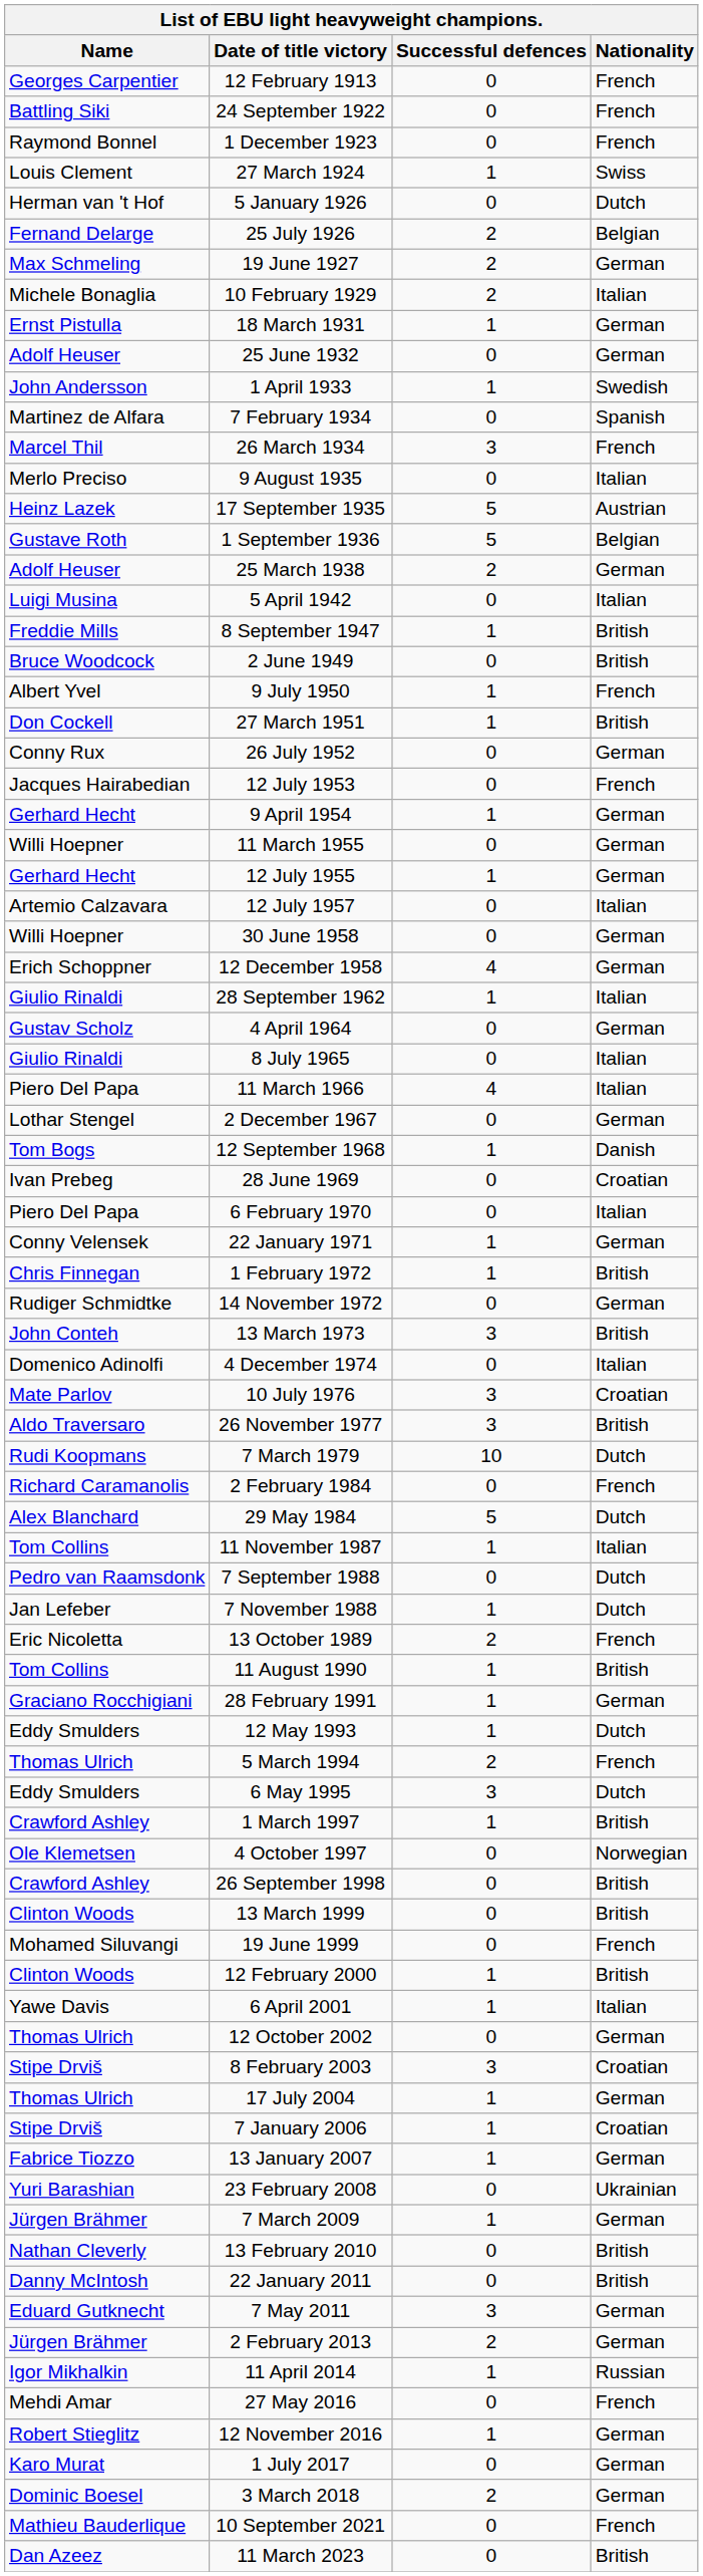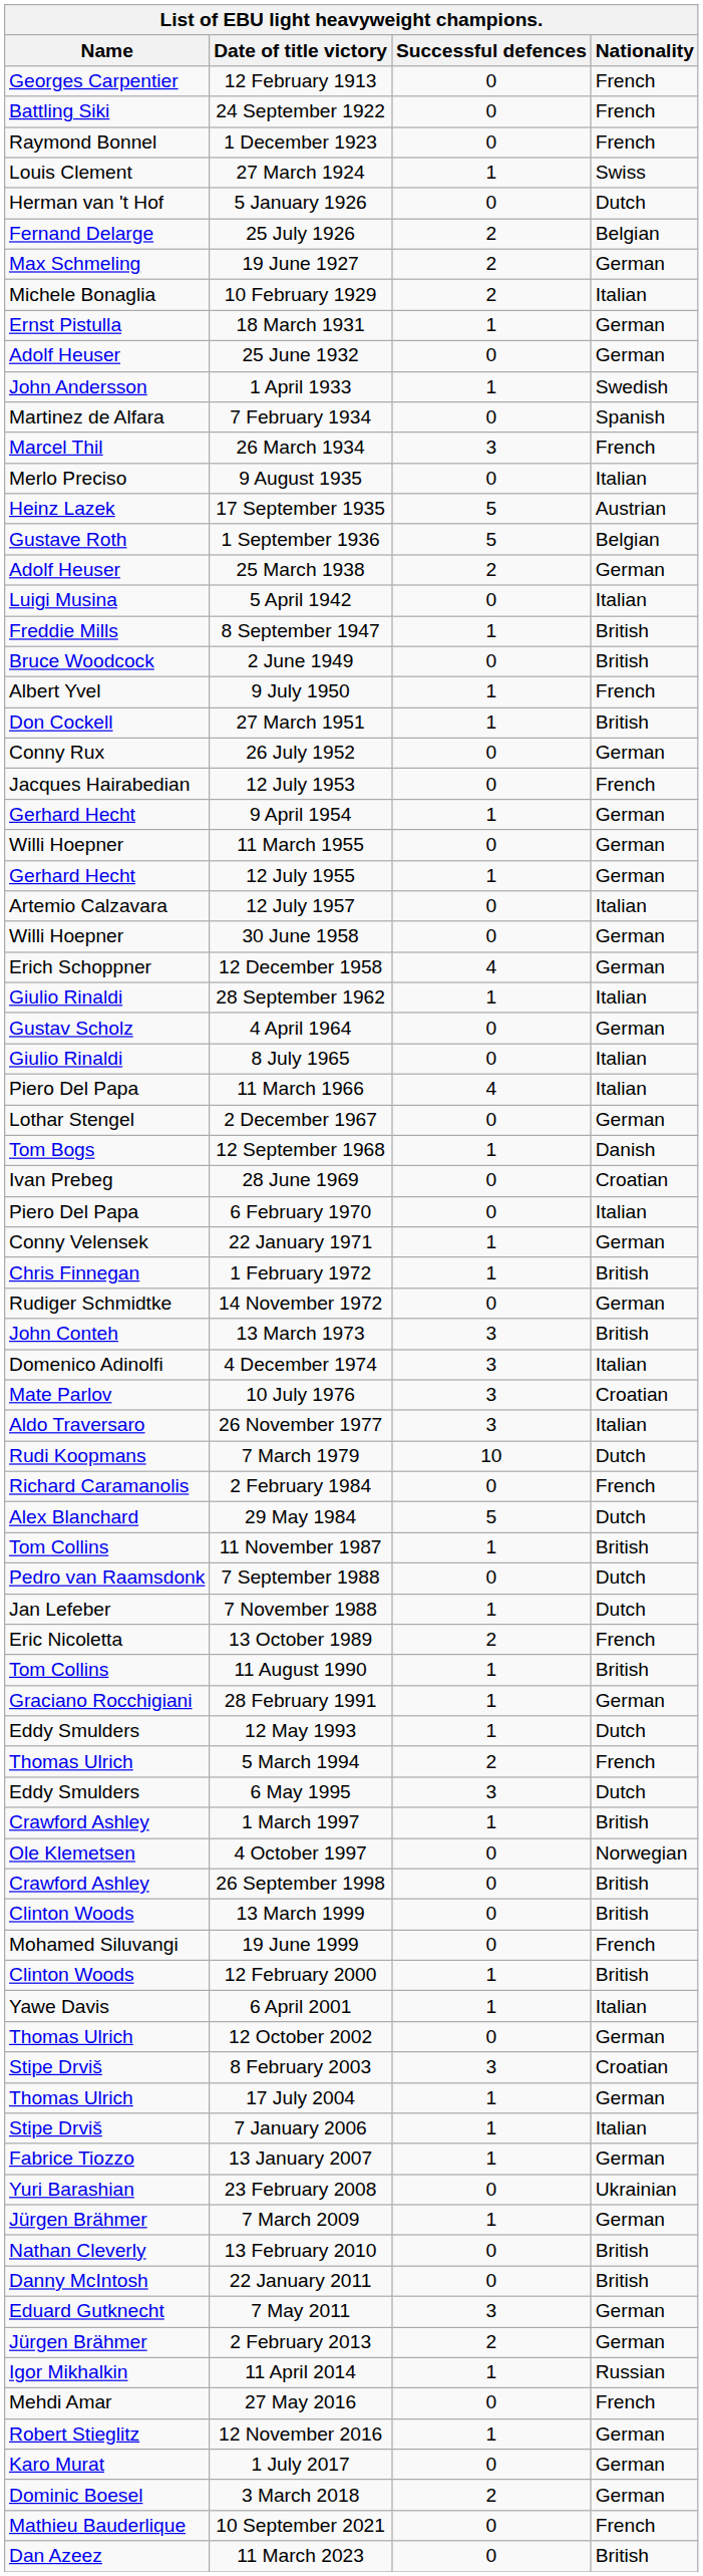4 December 1974 | Successful defences: 0 -> 3
26 November 1977 | Nationality: British -> Italian
11 November 1987 | Nationality: Italian -> British
7 January 2006 | Nationality: Croatian -> Italian
